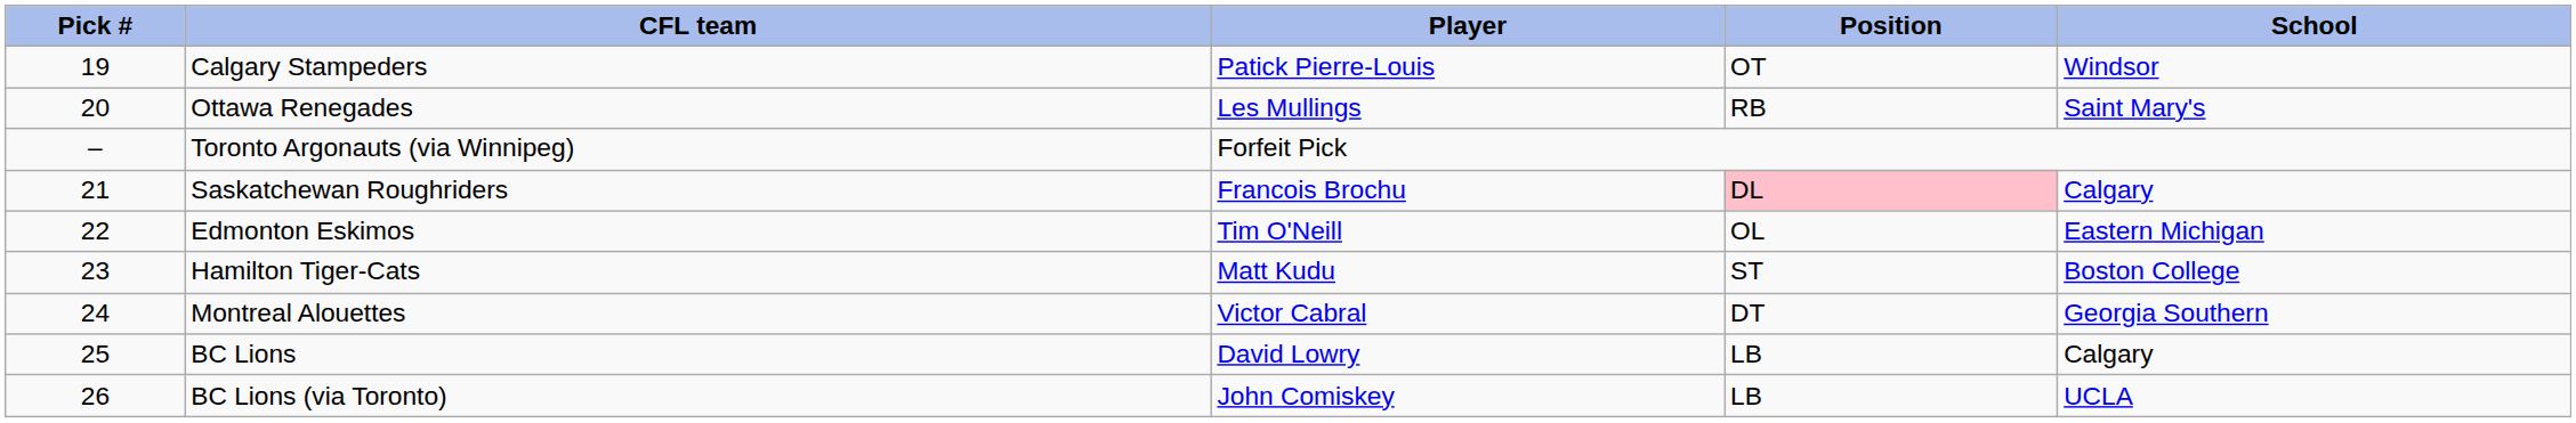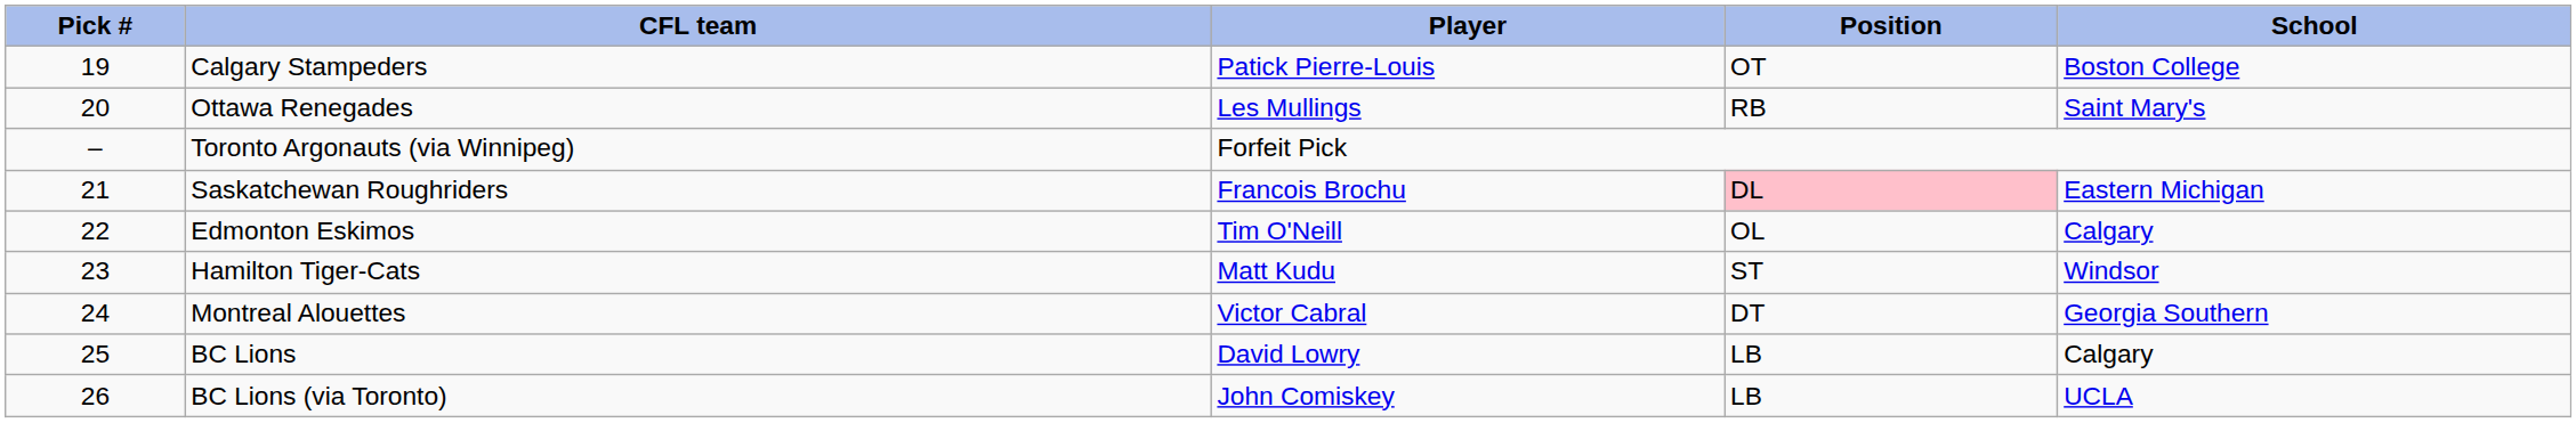Calgary Stampeders | School: Windsor -> Boston College
Saskatchewan Roughriders | School: Calgary -> Eastern Michigan
Edmonton Eskimos | School: Eastern Michigan -> Calgary
Hamilton Tiger-Cats | School: Boston College -> Windsor
